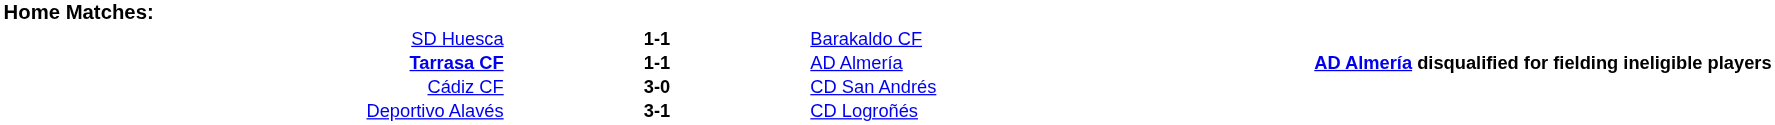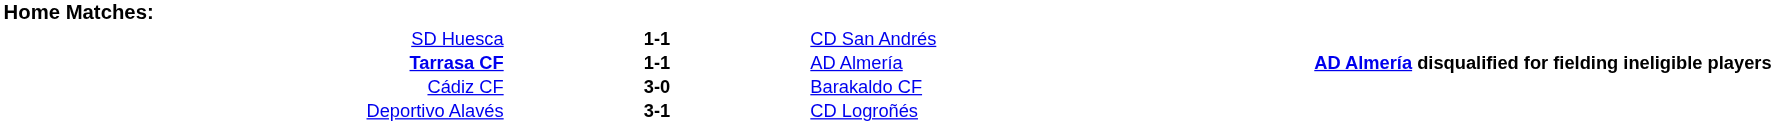SD Huesca | column 3: Barakaldo CF -> CD San Andrés
Cádiz CF | column 3: CD San Andrés -> Barakaldo CF
